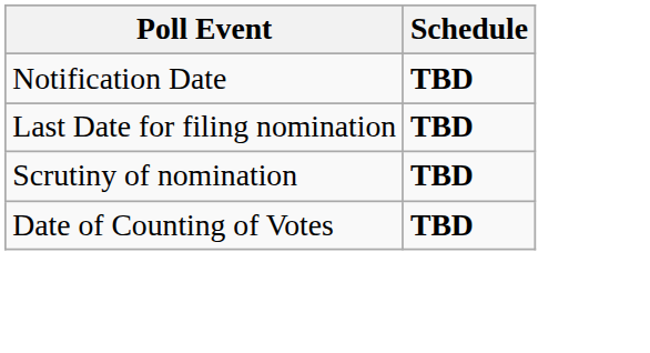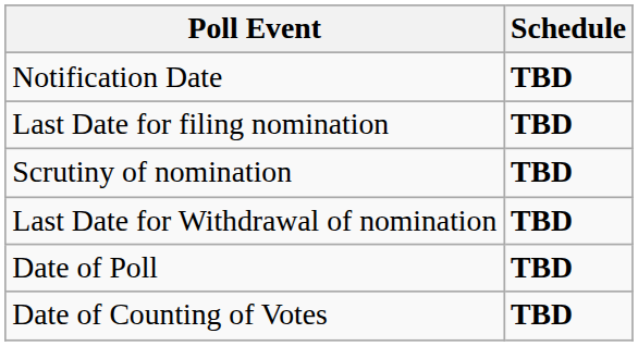+ row: Last Date for Withdrawal of nomination | TBD
+ row: Date of Poll | TBD
